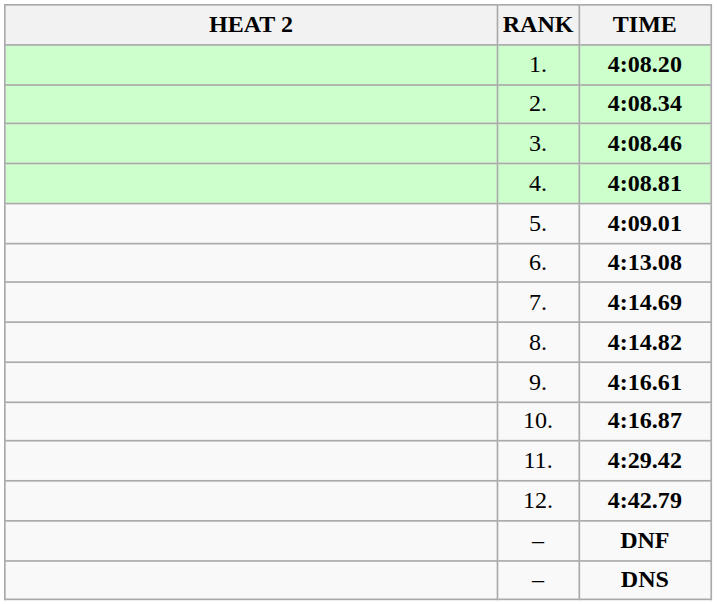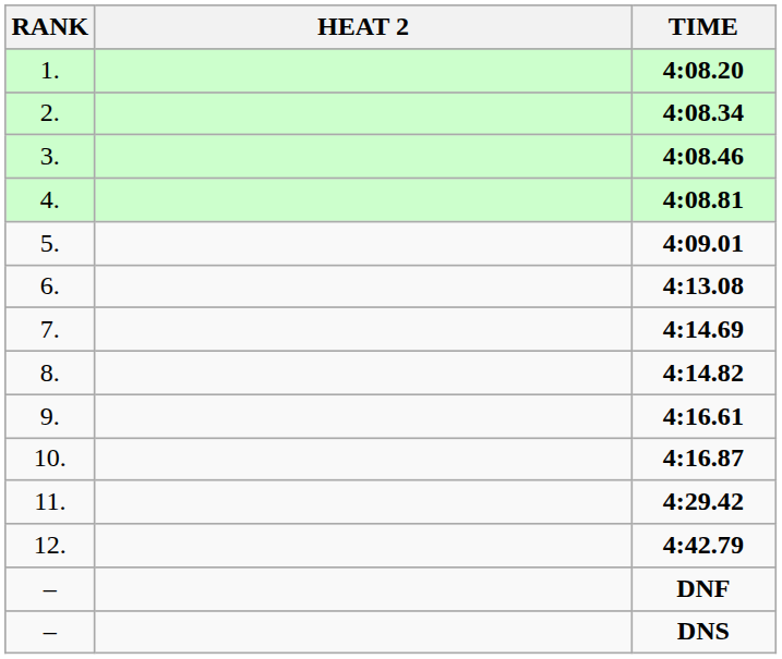columns swapped: RANK <-> HEAT 2
